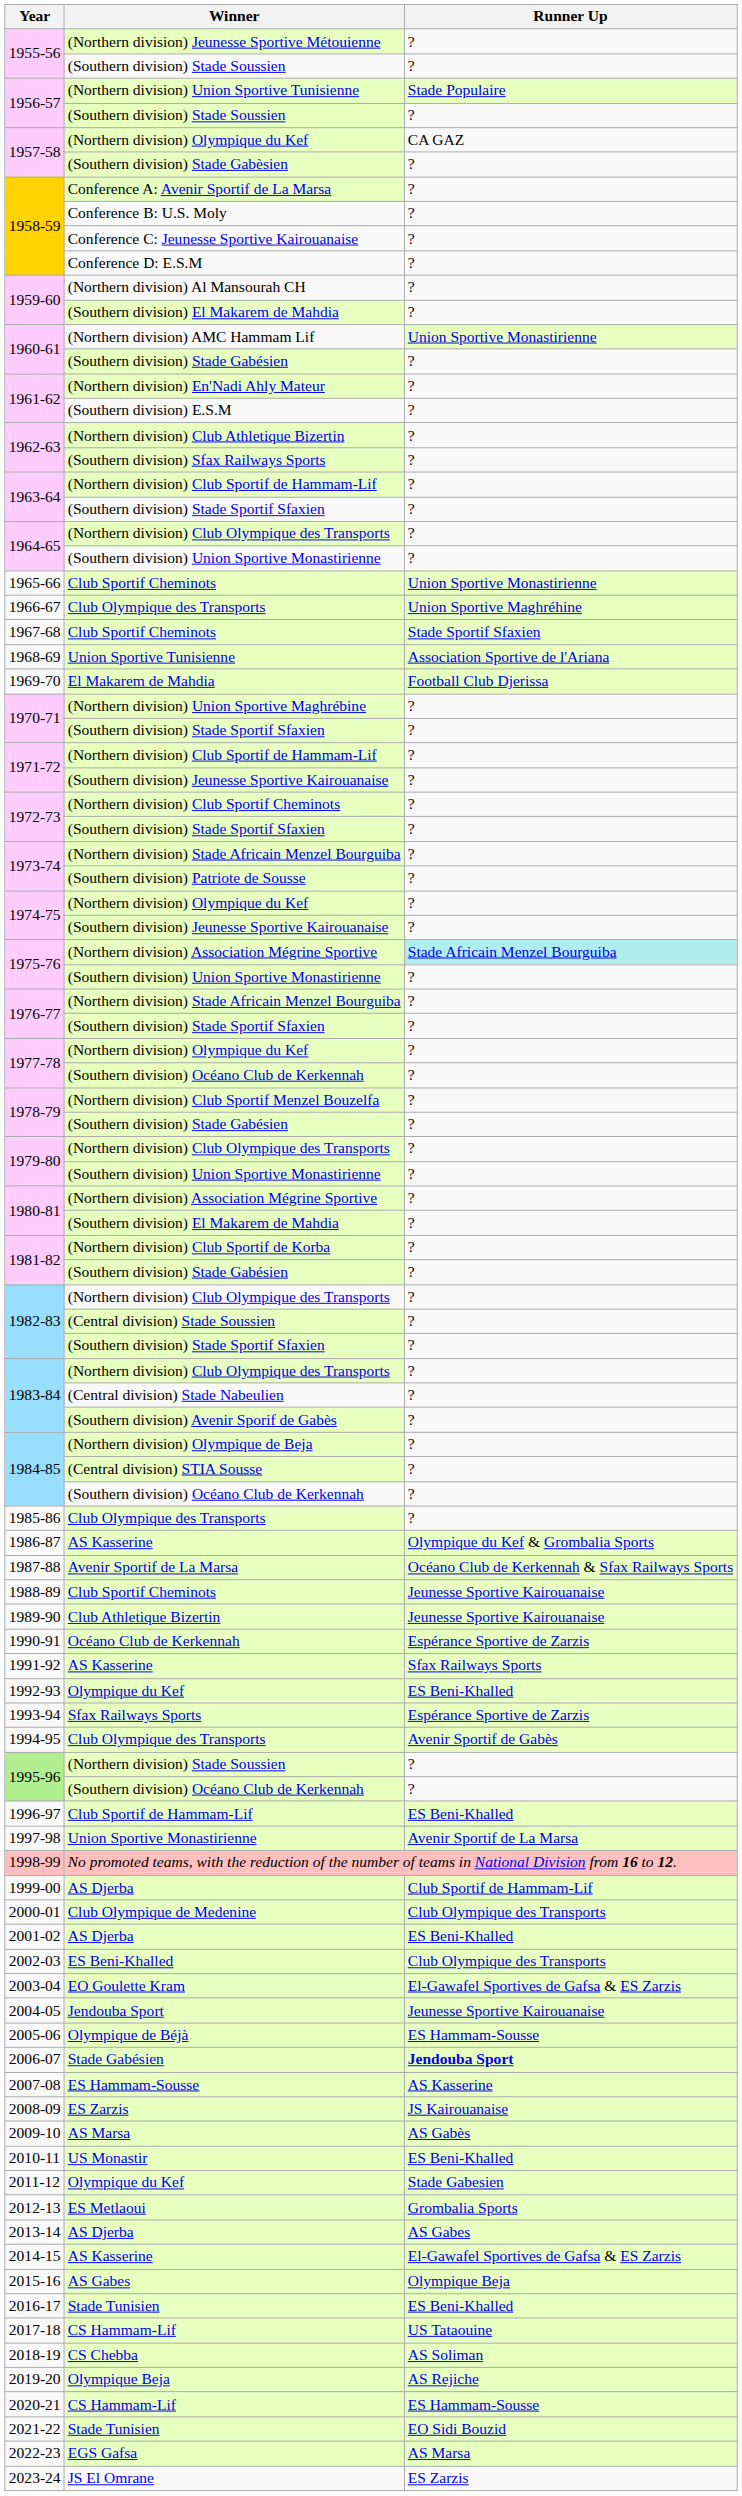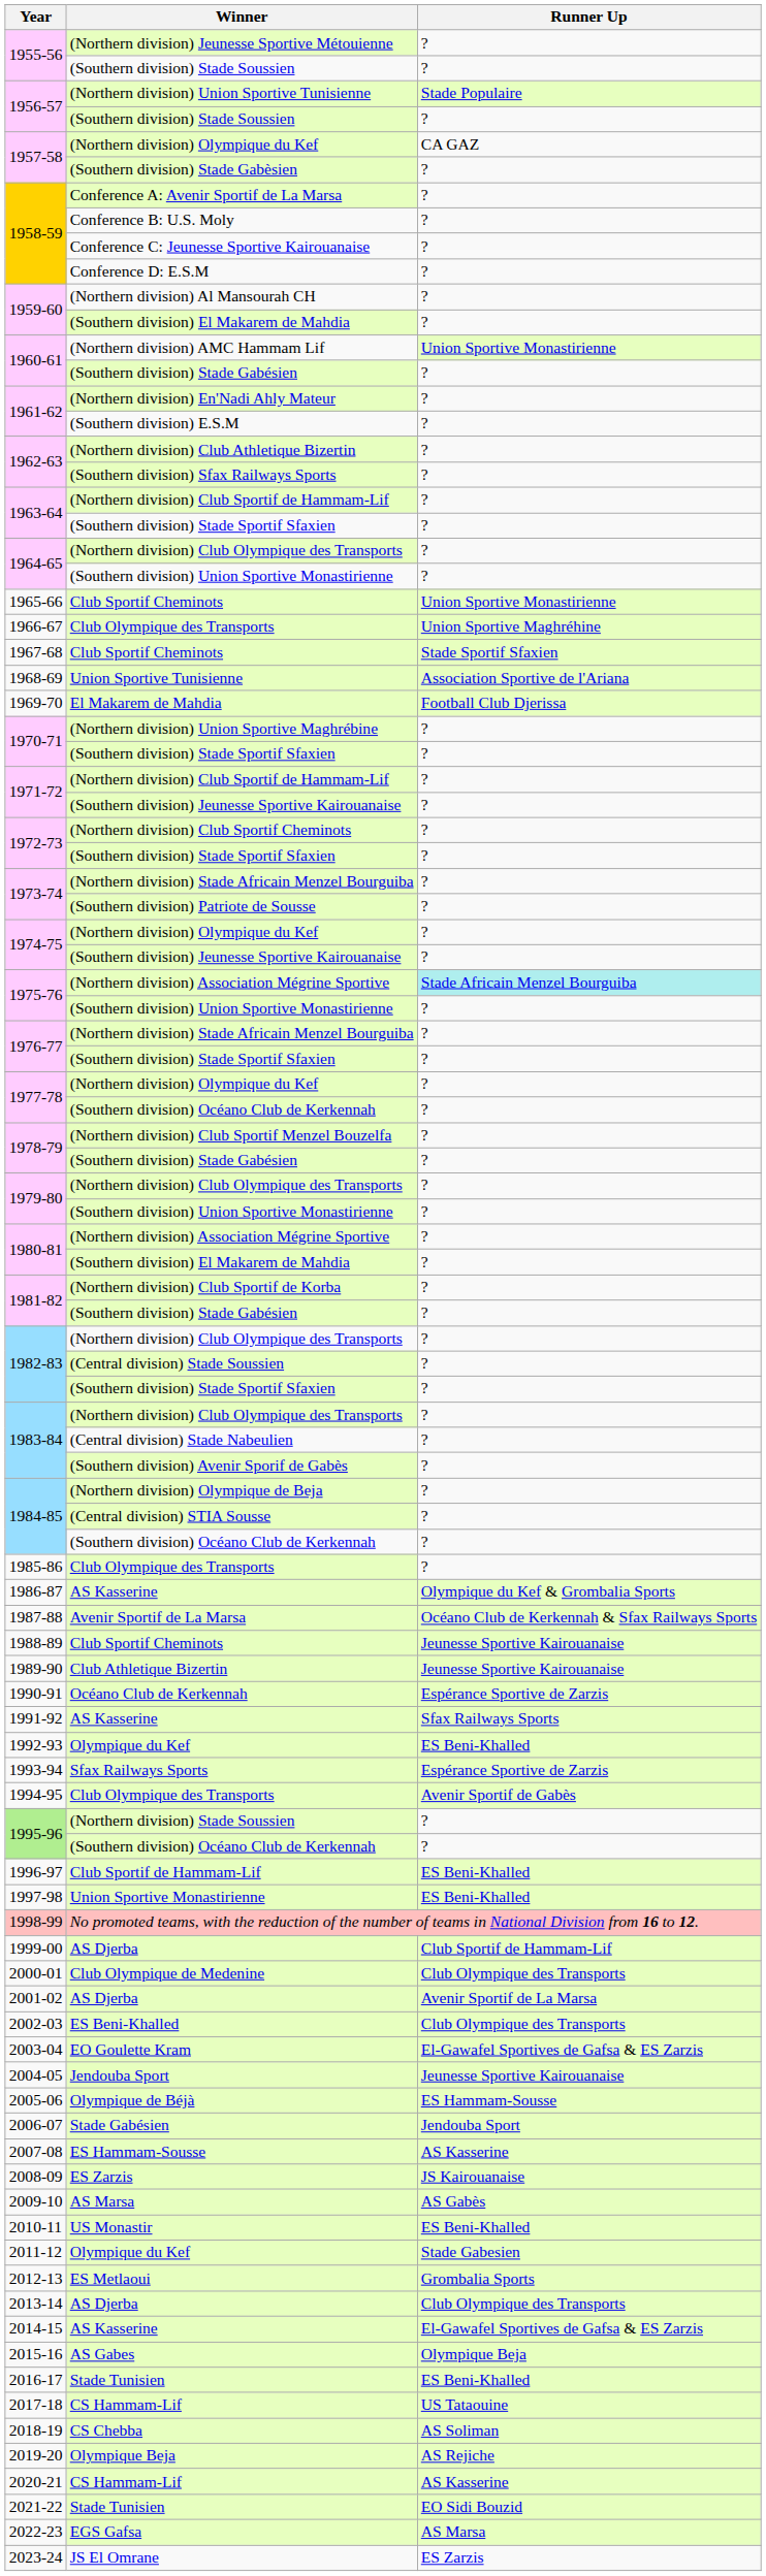1997-98 | Runner Up: Avenir Sportif de La Marsa -> ES Beni-Khalled
2001-02 | Runner Up: ES Beni-Khalled -> Avenir Sportif de La Marsa
2006-07 | Runner Up: bold -> normal
2013-14 | Runner Up: AS Gabes -> Club Olympique des Transports
2020-21 | Runner Up: ES Hammam-Sousse -> AS Kasserine
